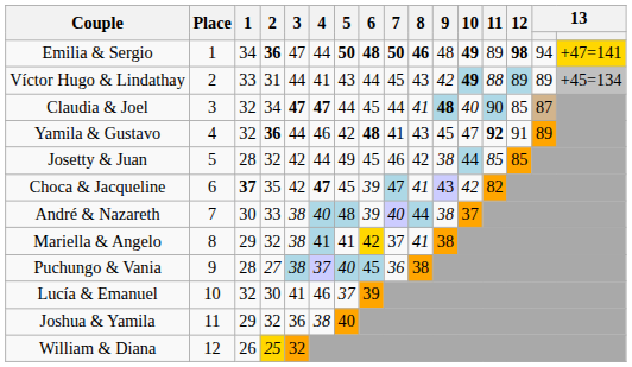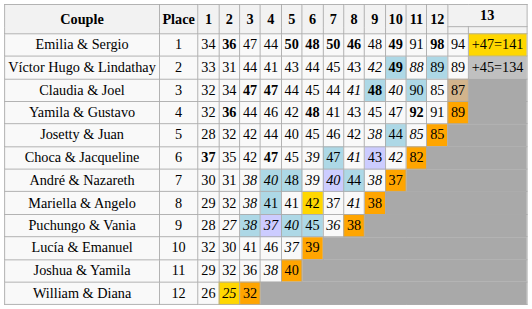Emilia & Sergio | 11: 89 -> 91
Josetty & Juan | 5: 49 -> 40
André & Nazareth | 2: 33 -> 31
